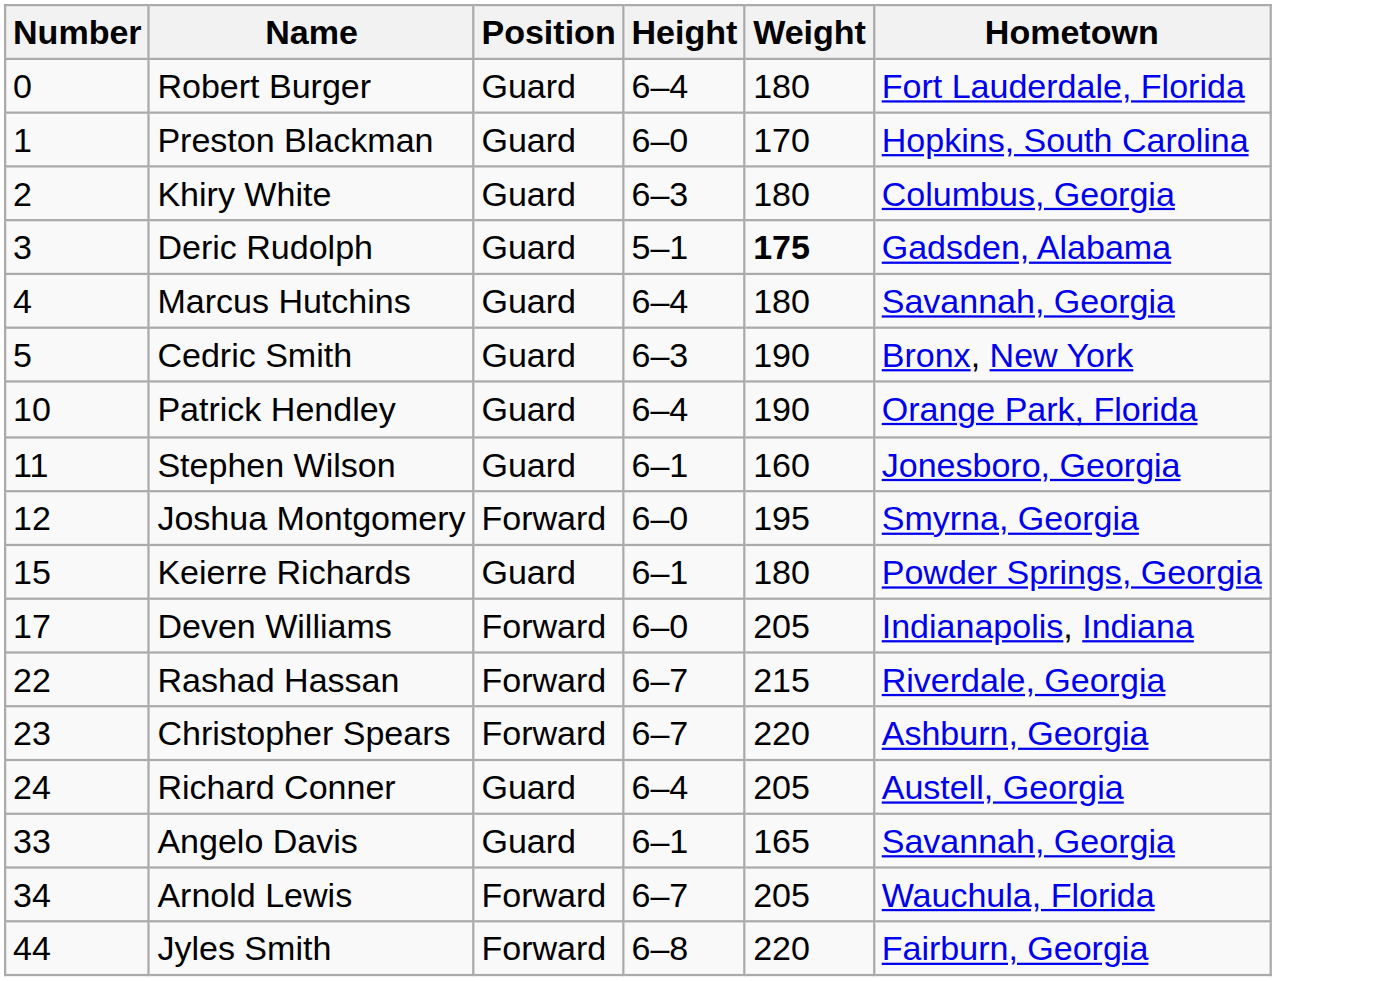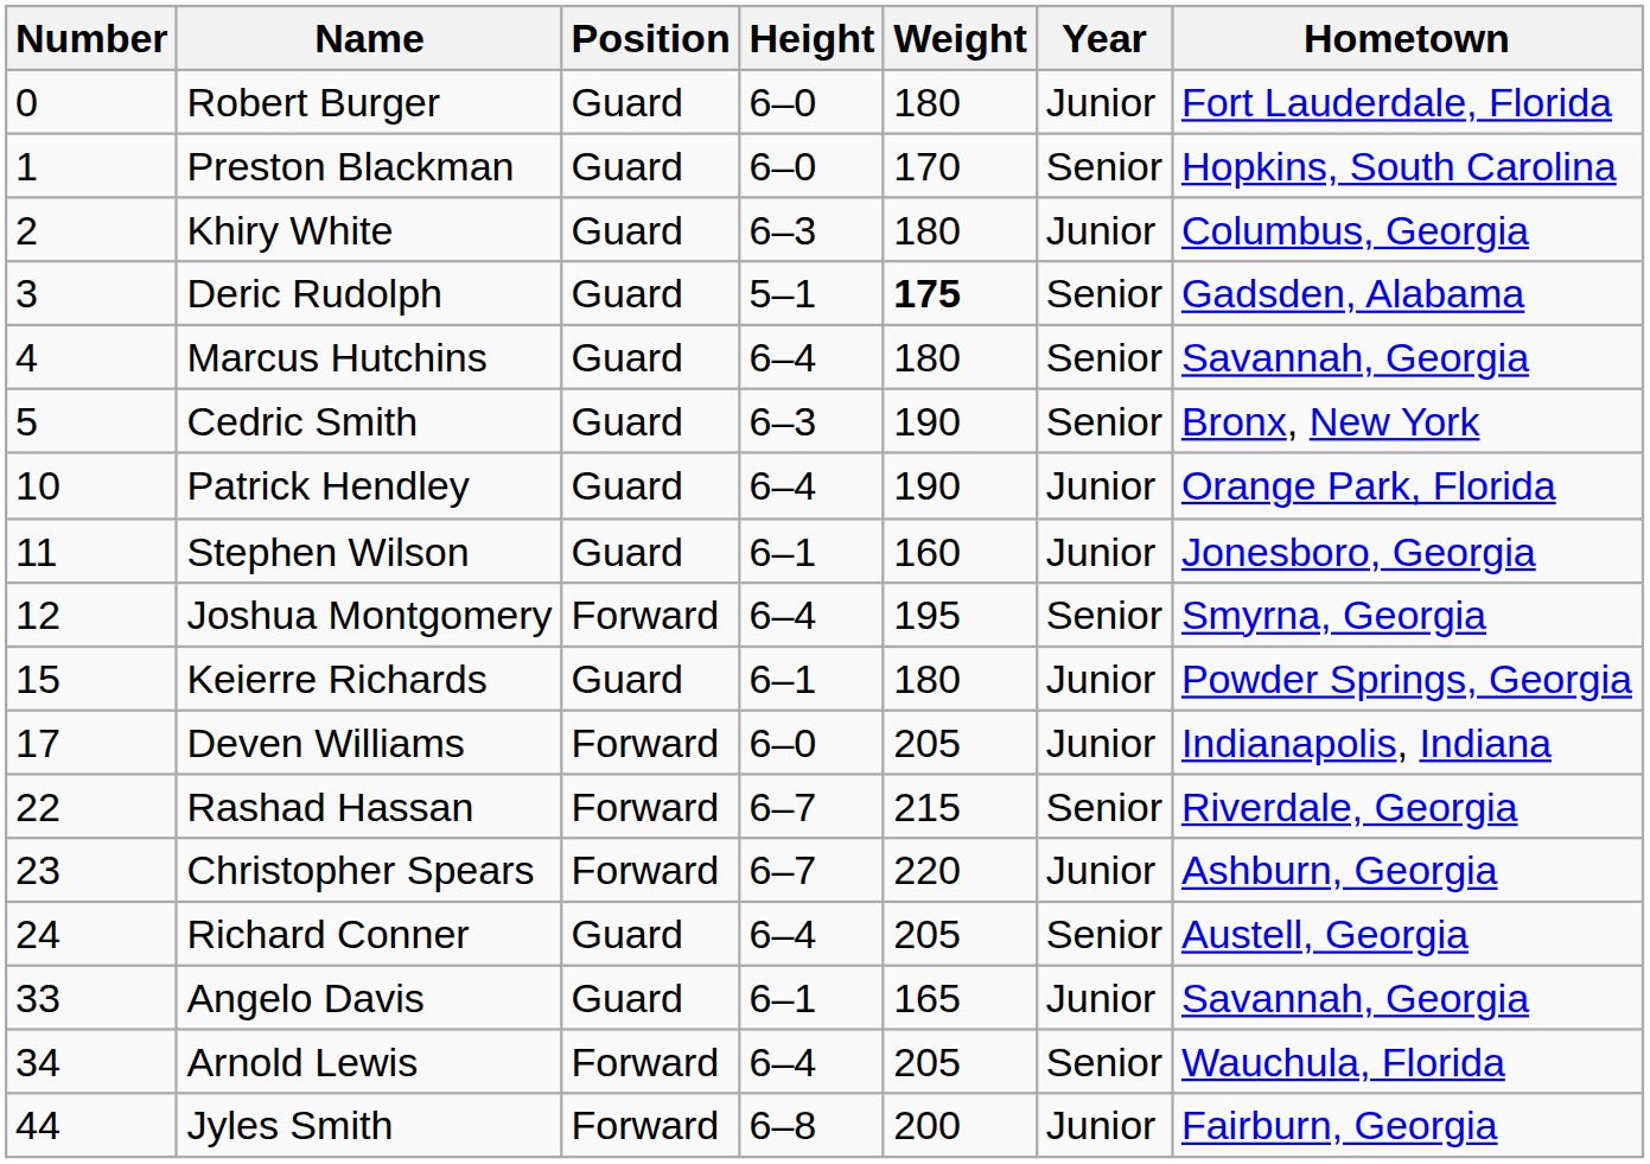+ column: Year | Junior | Senior | Junior | Senior | Senior | Senior | Junior | Junior | Senior | Junior | Junior | Senior | Junior | Senior | Junior | Senior | Junior
Robert Burger | Height: 6–4 -> 6–0
Joshua Montgomery | Height: 6–0 -> 6–4
Arnold Lewis | Height: 6–7 -> 6–4
Jyles Smith | Weight: 220 -> 200
